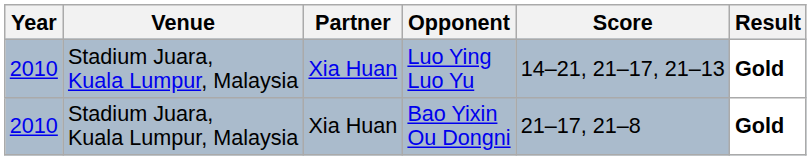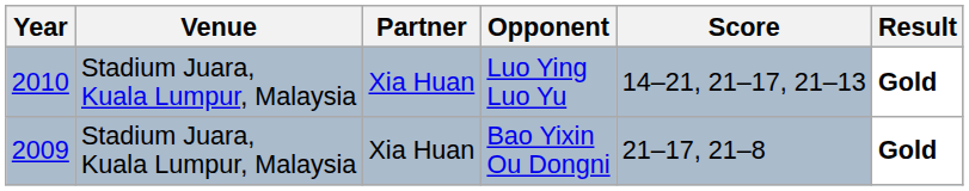Bao Yixin Ou Dongni | Year: 2010 -> 2009
